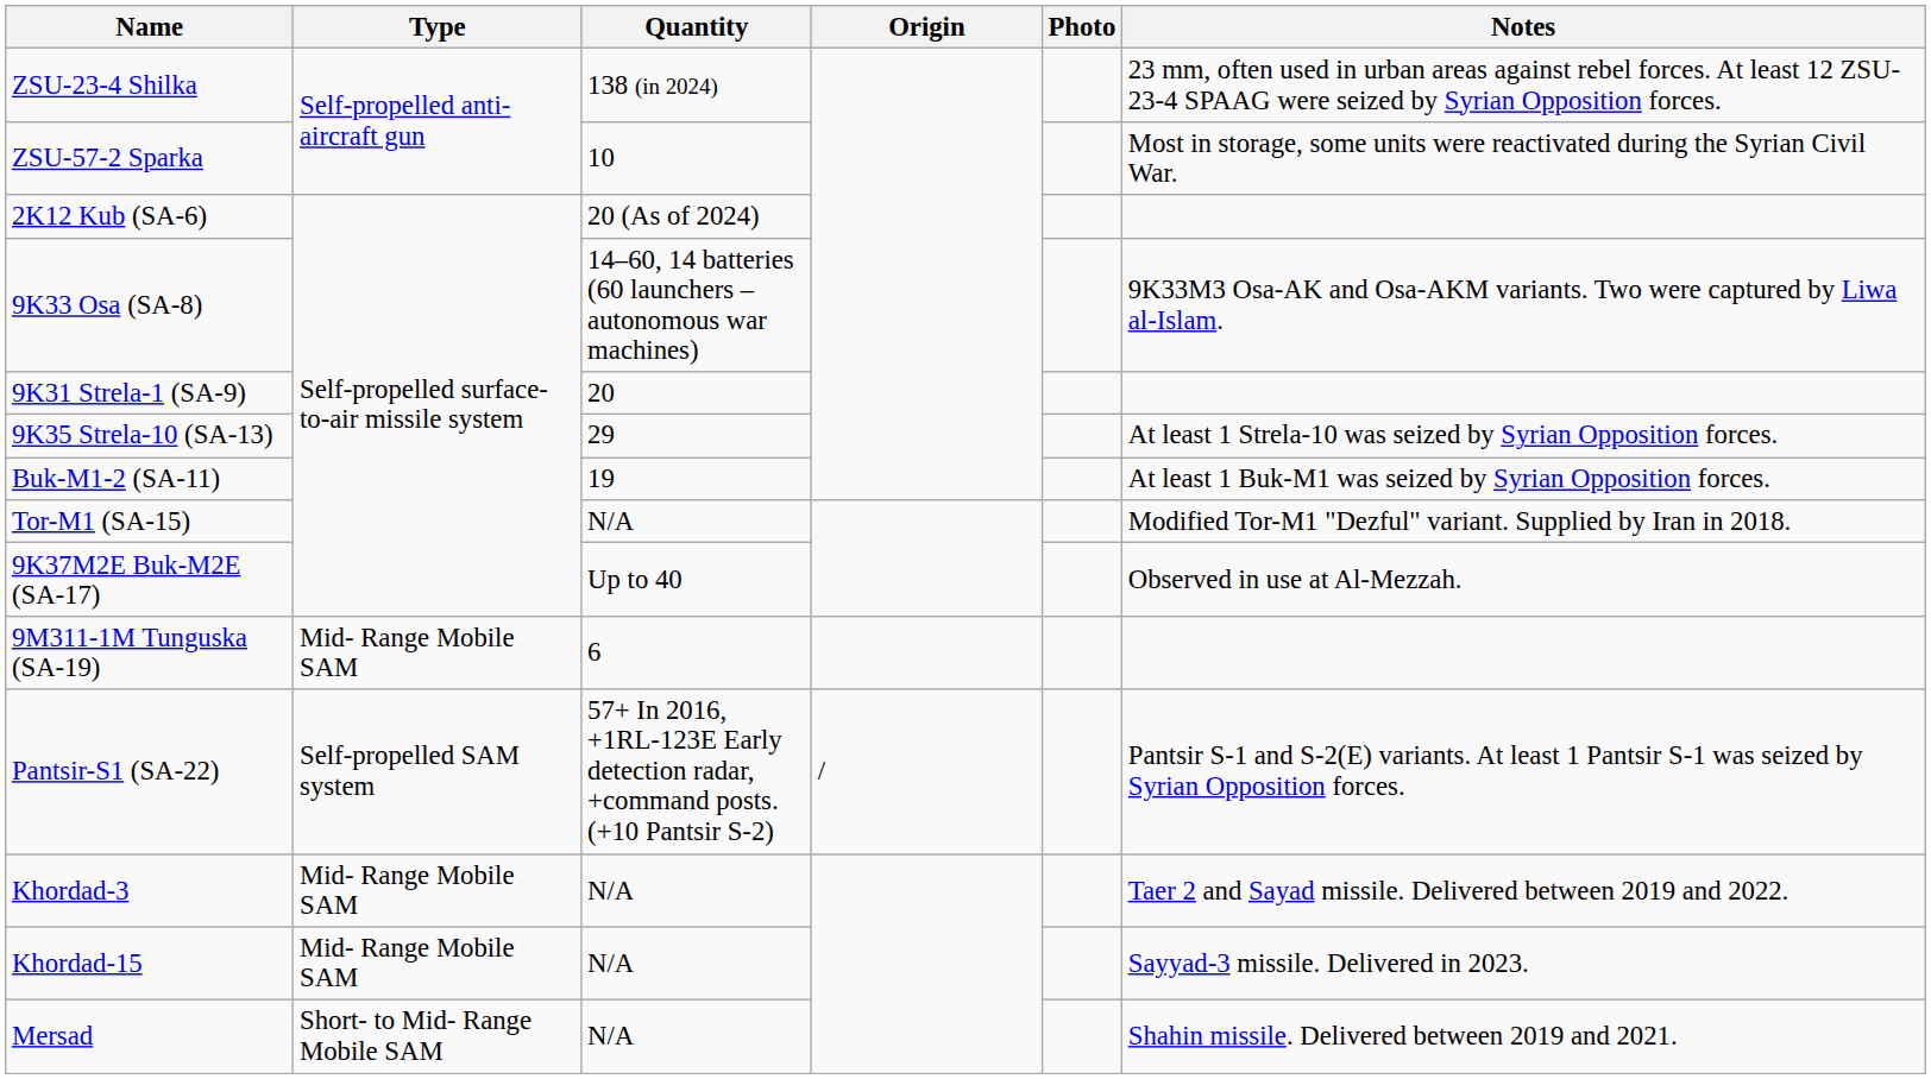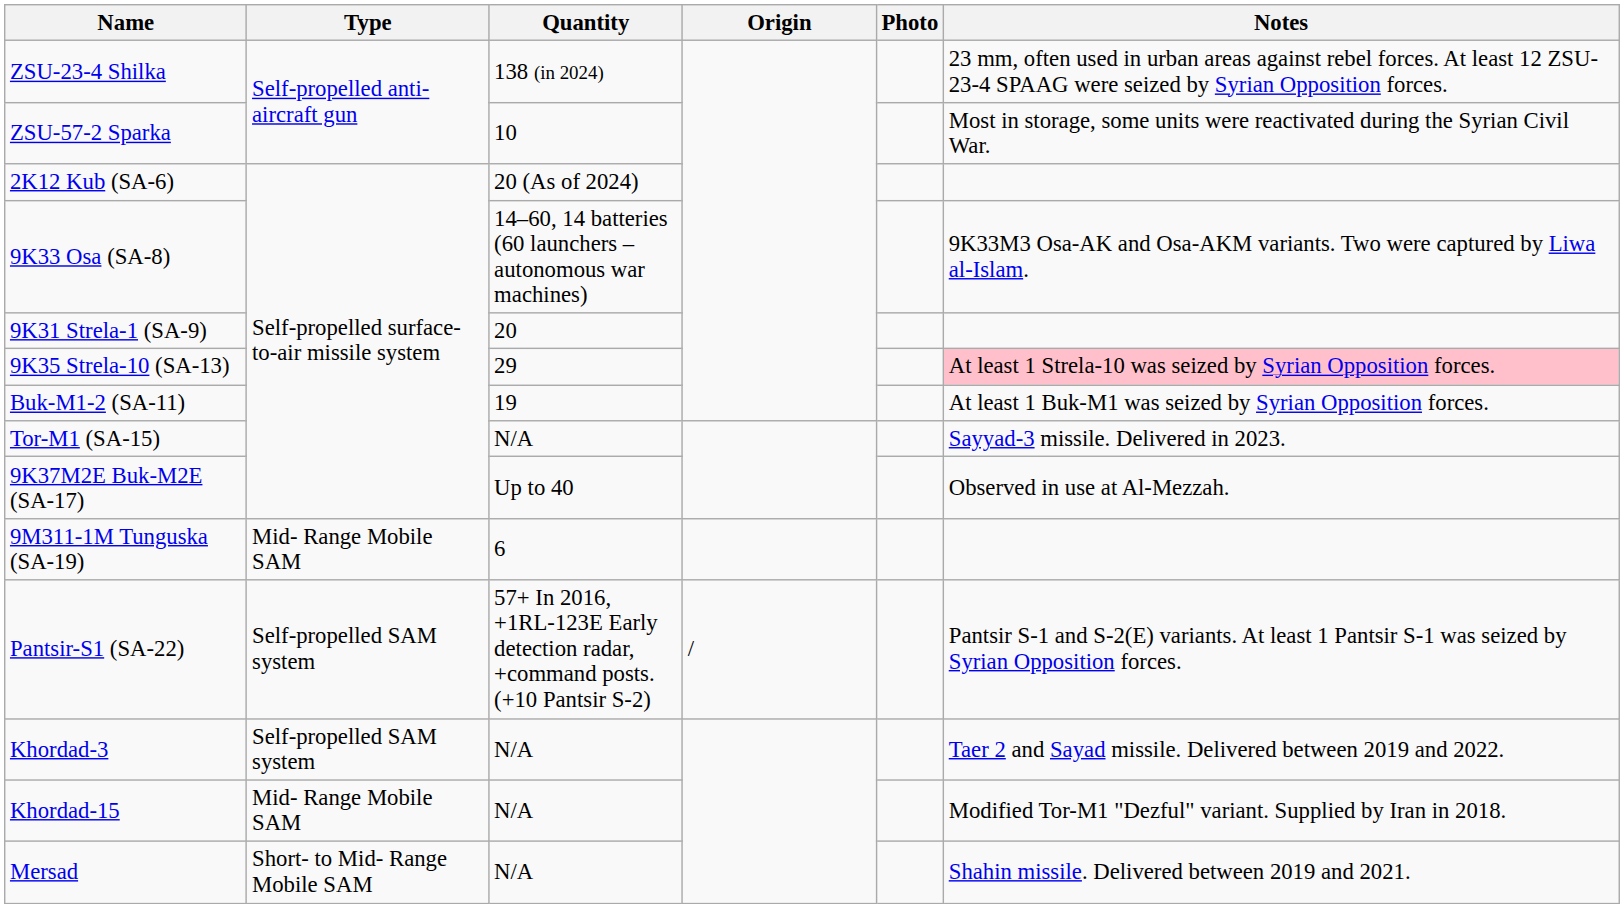9K35 Strela-10 (SA-13) | Notes: no background -> pink background
Tor-M1 (SA-15) | Notes: Modified Tor-M1 "Dezful" variant. Supplied by Iran in 2018. -> Sayyad-3 missile. Delivered in 2023.
Khordad-3 | Type: Mid- Range Mobile SAM -> Self-propelled SAM system
Khordad-15 | Notes: Sayyad-3 missile. Delivered in 2023. -> Modified Tor-M1 "Dezful" variant. Supplied by Iran in 2018.
